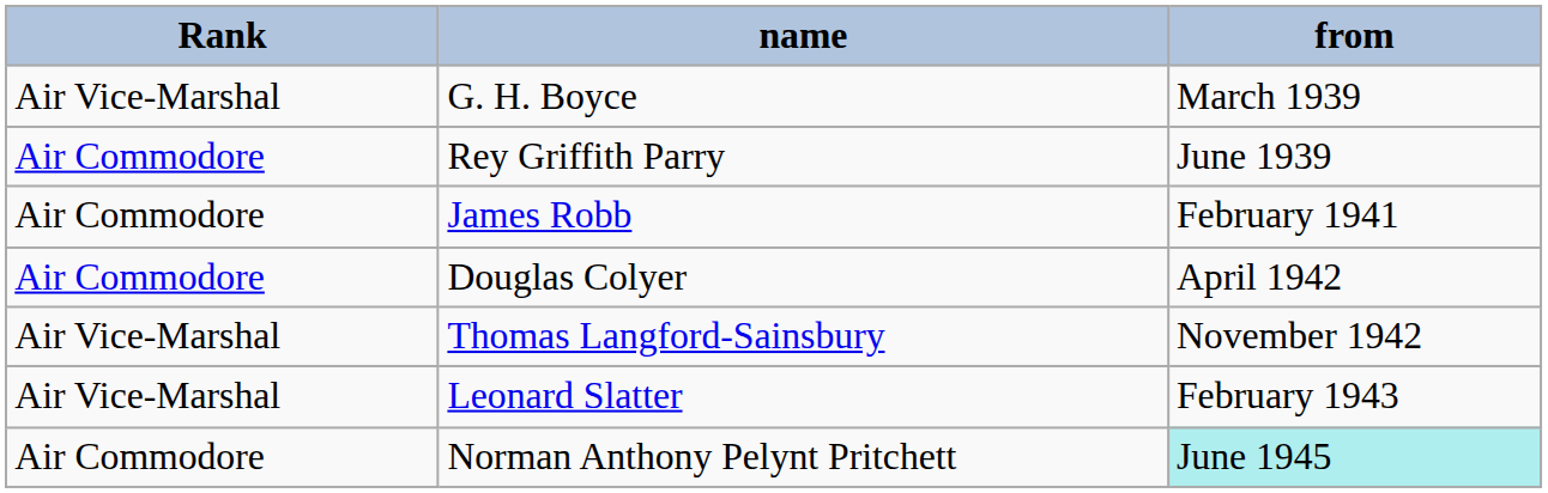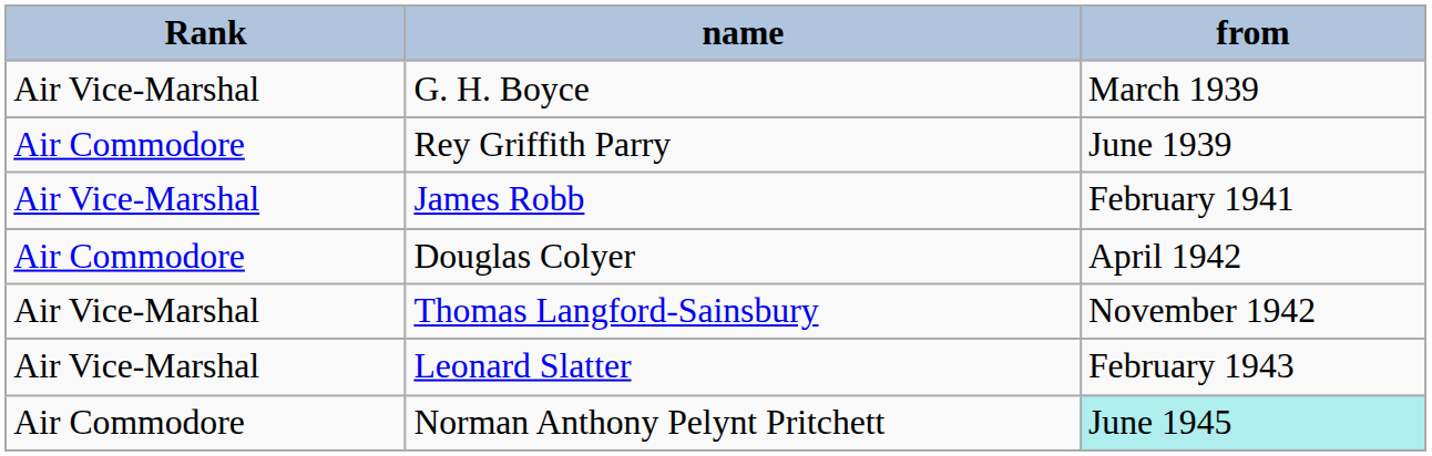James Robb | Rank: Air Commodore -> Air Vice-Marshal
